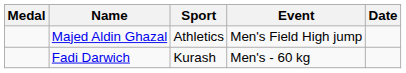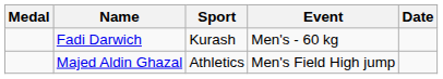rows swapped: Majed Aldin Ghazal <-> Fadi Darwich
